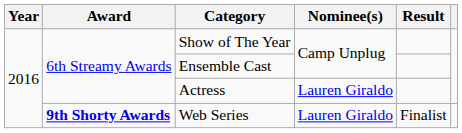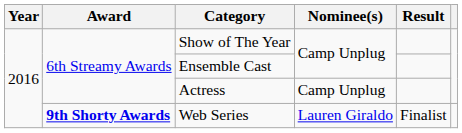Actress | Nominee(s): Lauren Giraldo -> Camp Unplug
